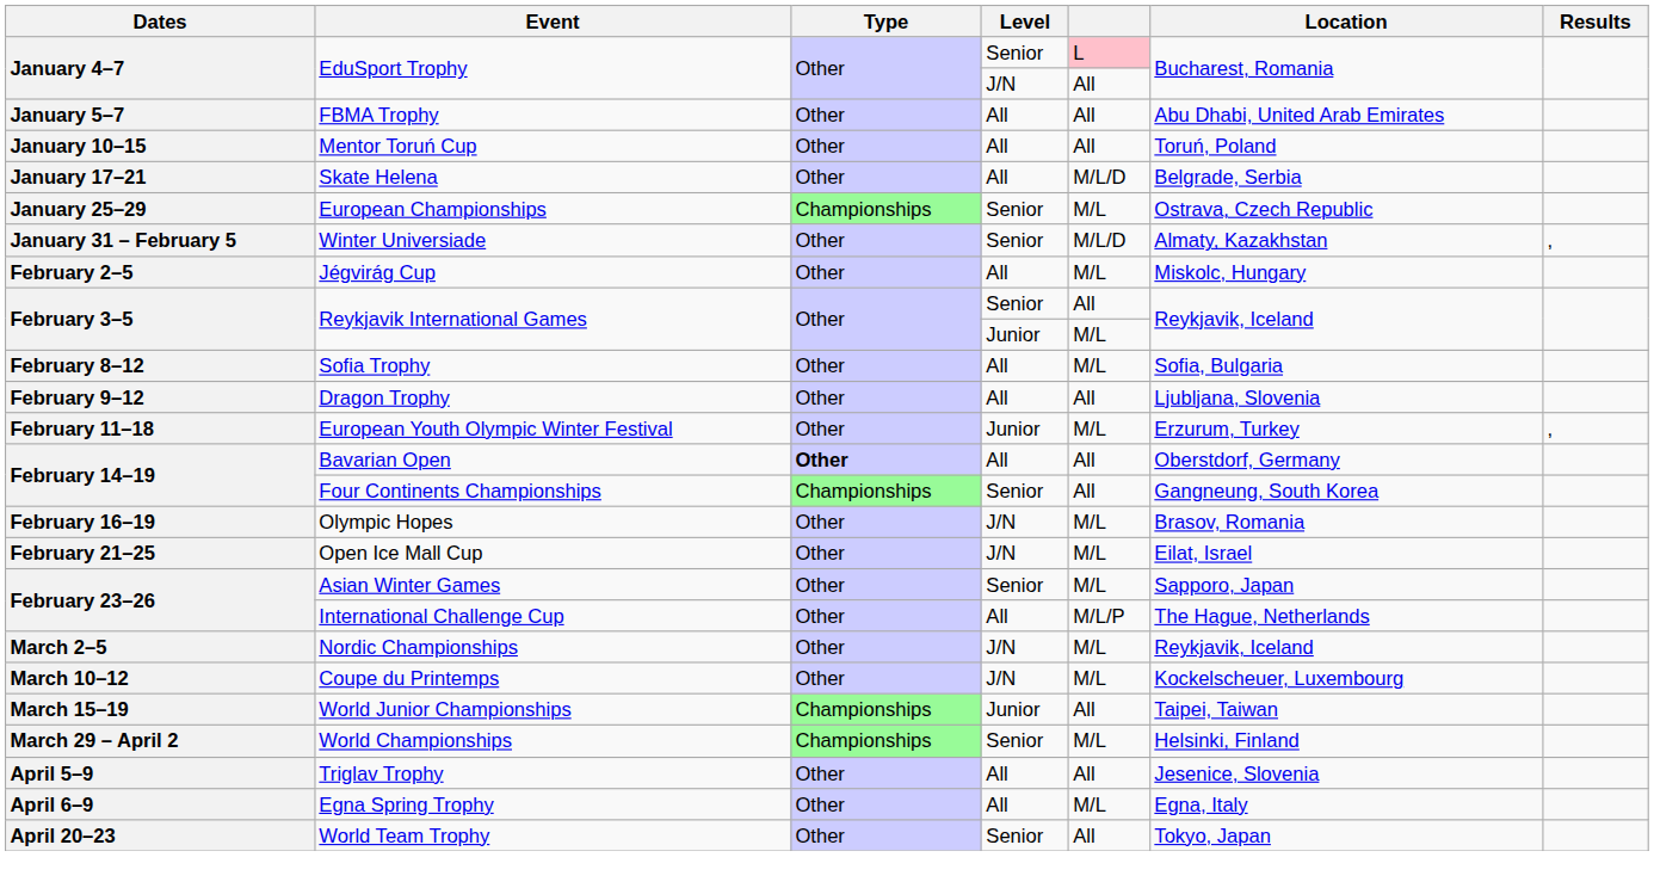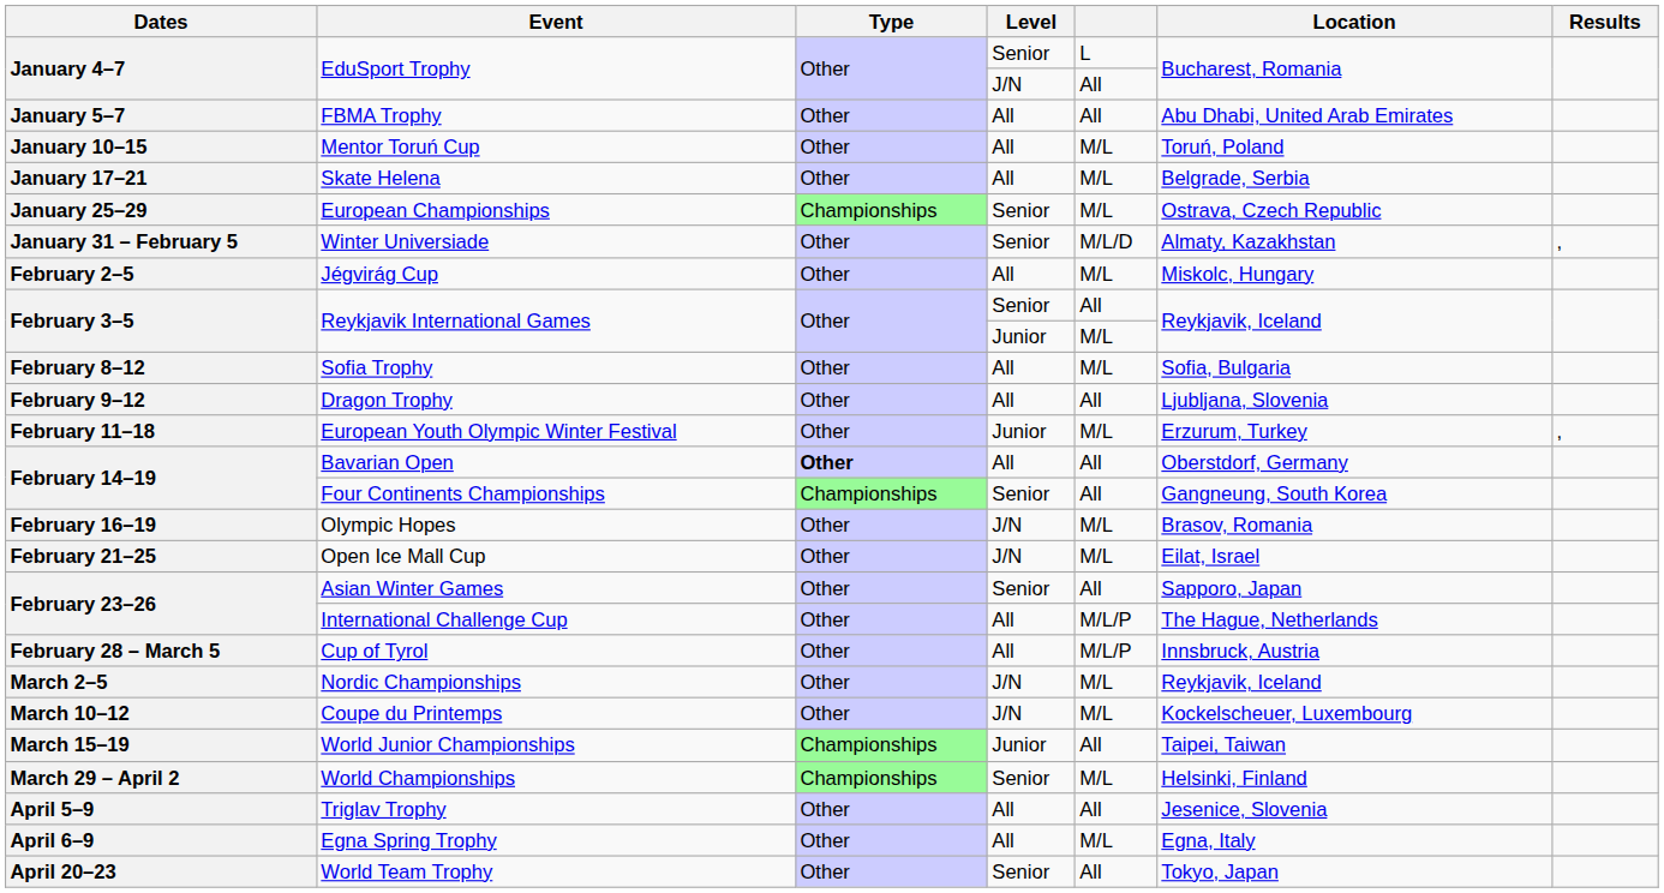EduSport Trophy / Senior | column 5: pink background -> no background
Mentor Toruń Cup | column 5: All -> M/L
Skate Helena | column 5: M/L/D -> M/L
Asian Winter Games | column 5: M/L -> All
+ row: February 28 – March 5 | Cup of Tyrol | Other | All | M/L/P | Innsbruck, Austria
